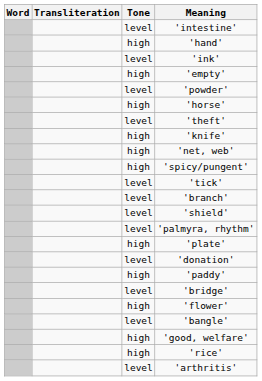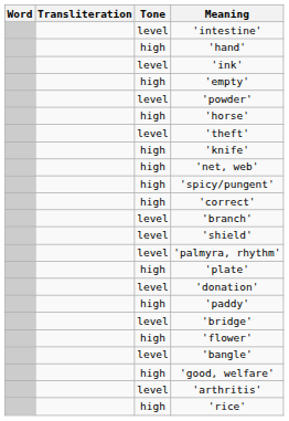- row: level | 'tick'
+ row: high | 'correct'
rows swapped: 'arthritis' <-> 'rice'
